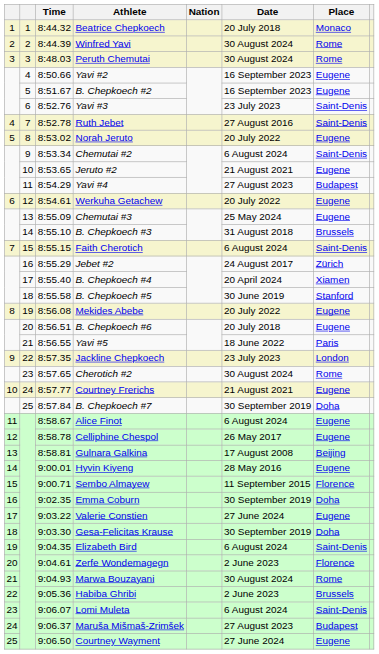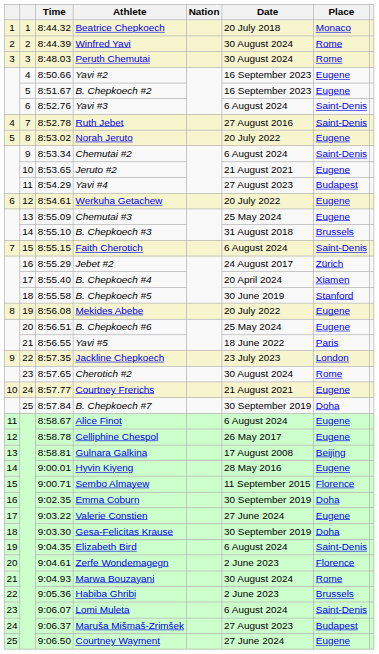Yavi #3 | Date: 23 July 2023 -> 6 August 2024
B. Chepkoech #6 | Date: 20 July 2018 -> 25 May 2024
